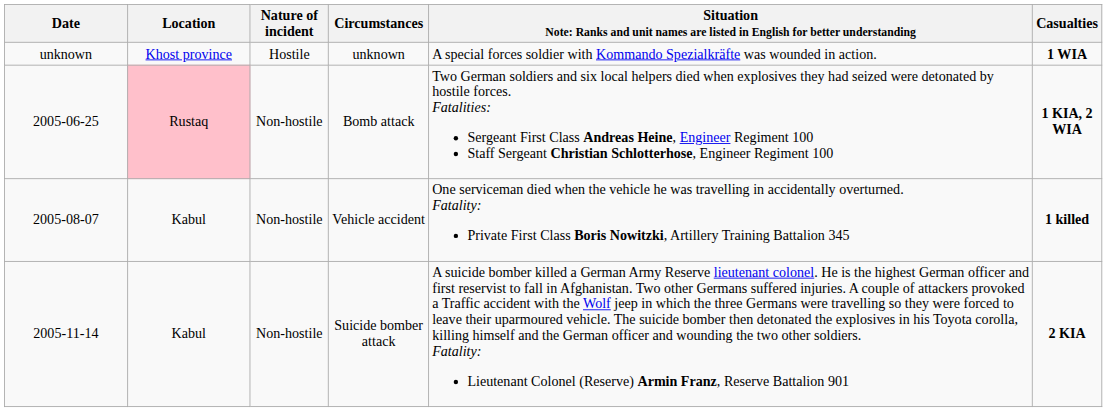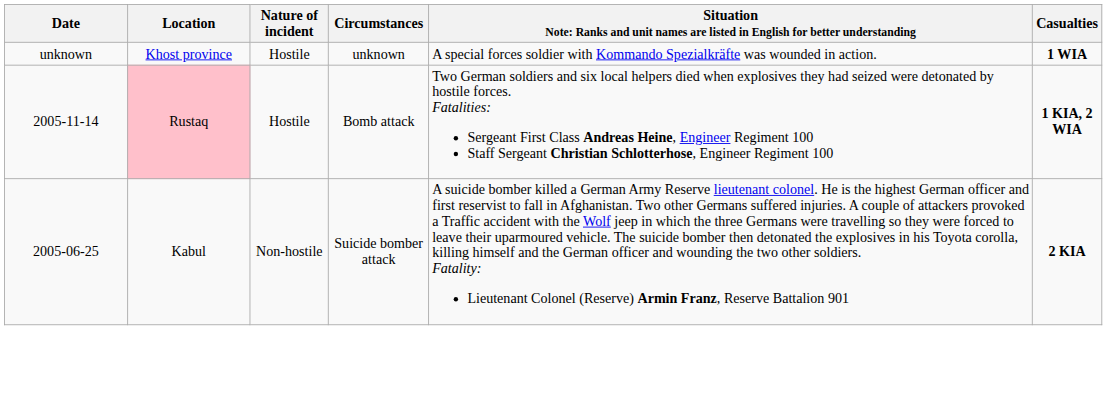Bomb attack | Date: 2005-06-25 -> 2005-11-14
Bomb attack | Nature of incident: Non-hostile -> Hostile
- row: 2005-08-07 | Kabul | Non-hostile | Vehicle accident | One serviceman died when the vehicle he was travelling in accidentally overturned. Fatality: Private First Class Boris Nowitzki, Artillery Training Battalion 345 | 1 killed
Suicide bomber attack | Date: 2005-11-14 -> 2005-06-25
